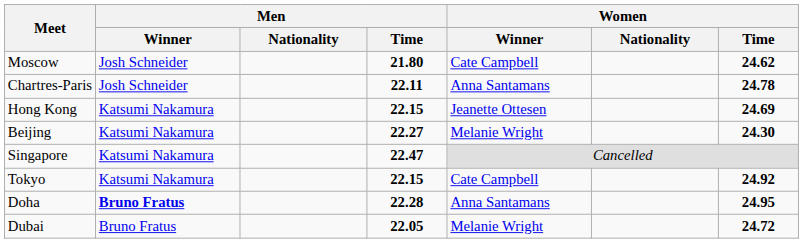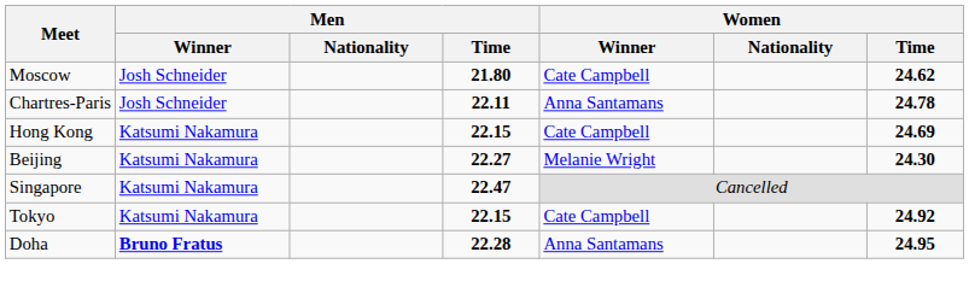Hong Kong | Women / Winner: Jeanette Ottesen -> Cate Campbell
- row: Dubai | Bruno Fratus | 22.05 | Melanie Wright | 24.72
